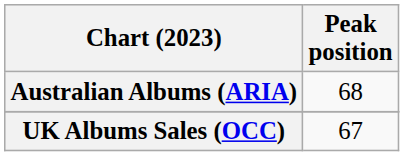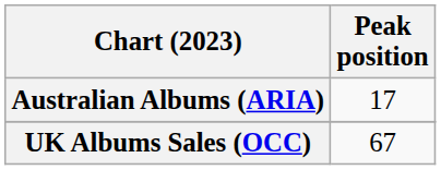Australian Albums (ARIA) | Peak position: 68 -> 17
